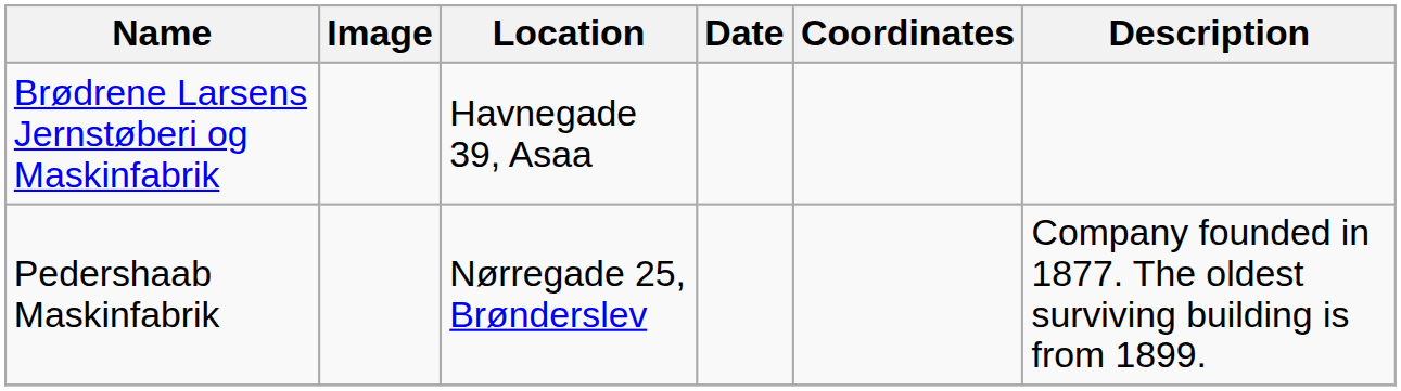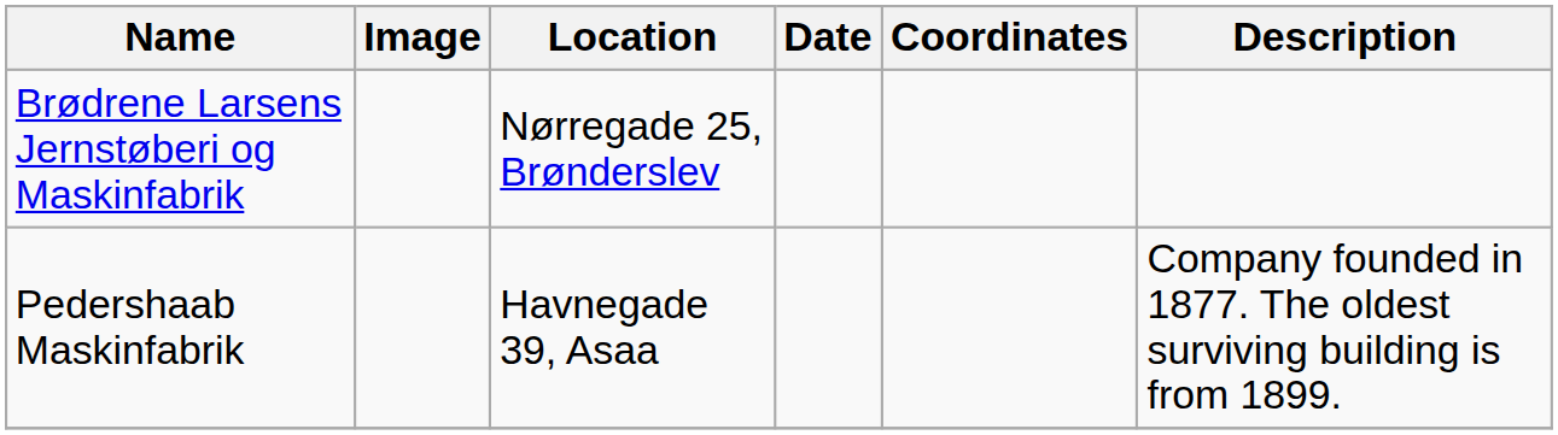Brødrene Larsens Jernstøberi og Maskinfabrik | Location: Havnegade 39, Asaa -> Nørregade 25, Brønderslev
Pedershaab Maskinfabrik | Location: Nørregade 25, Brønderslev -> Havnegade 39, Asaa
